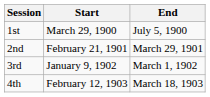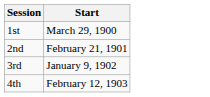- column: End | July 5, 1900 | March 29, 1901 | March 1, 1902 | March 18, 1903
